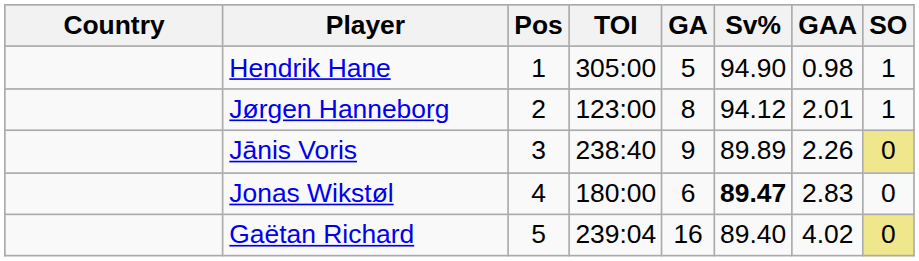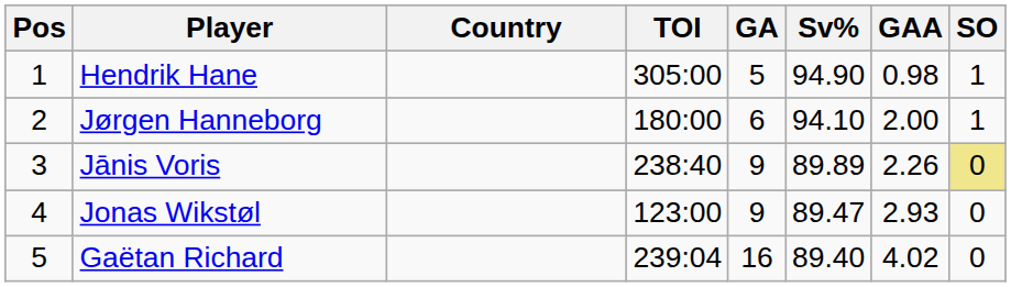columns swapped: Pos <-> Country
Jørgen Hanneborg | TOI: 123:00 -> 180:00
Jørgen Hanneborg | GA: 8 -> 6
Jørgen Hanneborg | Sv%: 94.12 -> 94.10
Jørgen Hanneborg | GAA: 2.01 -> 2.00
Jonas Wikstøl | TOI: 180:00 -> 123:00
Jonas Wikstøl | GA: 6 -> 9
Jonas Wikstøl | Sv%: bold -> normal
Jonas Wikstøl | GAA: 2.83 -> 2.93
Gaëtan Richard | SO: khaki background -> no background
